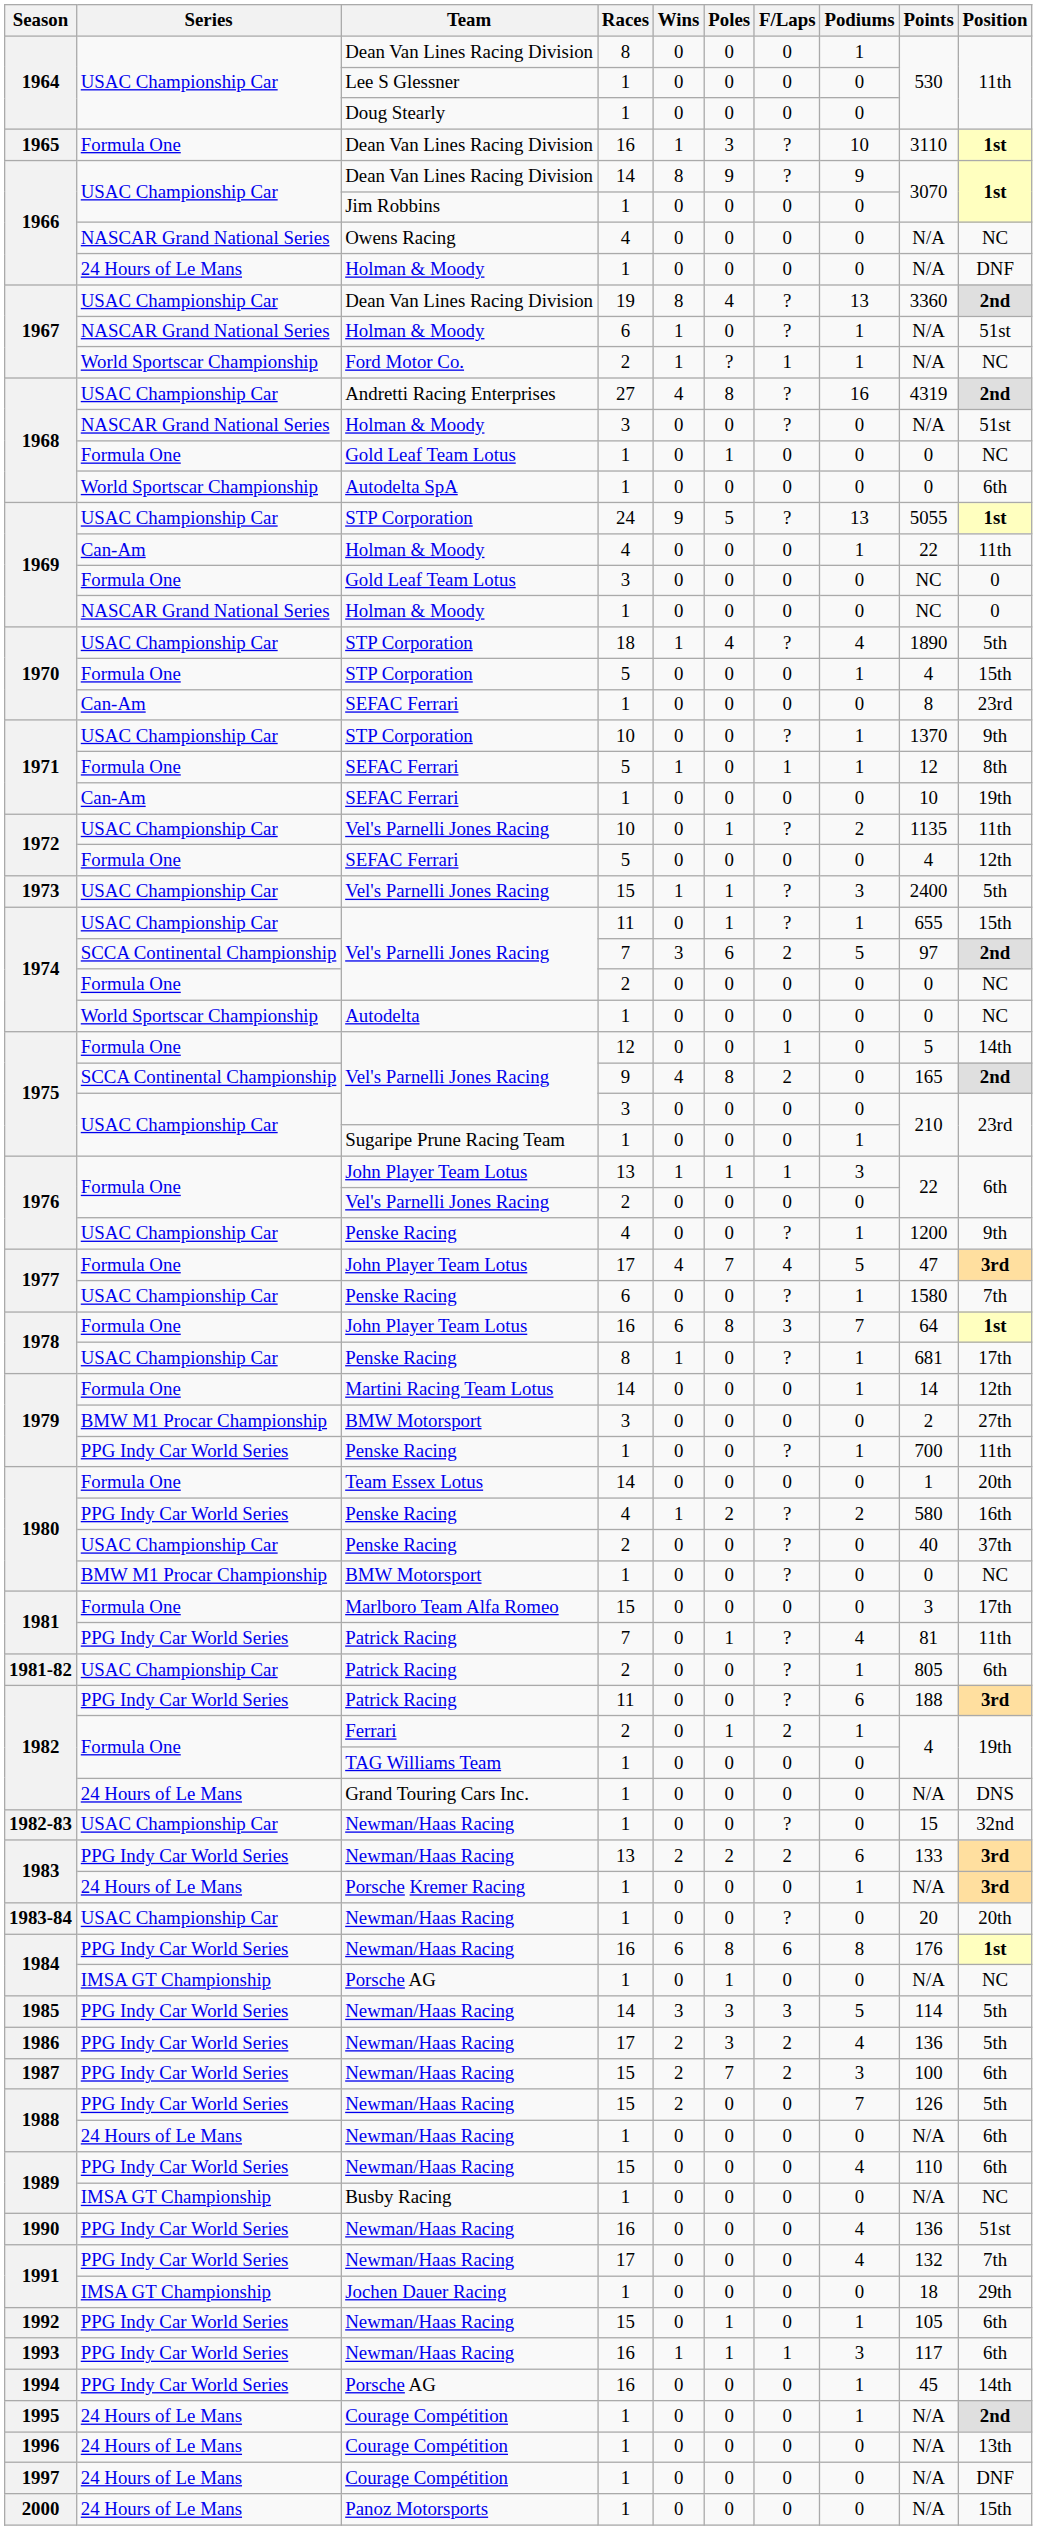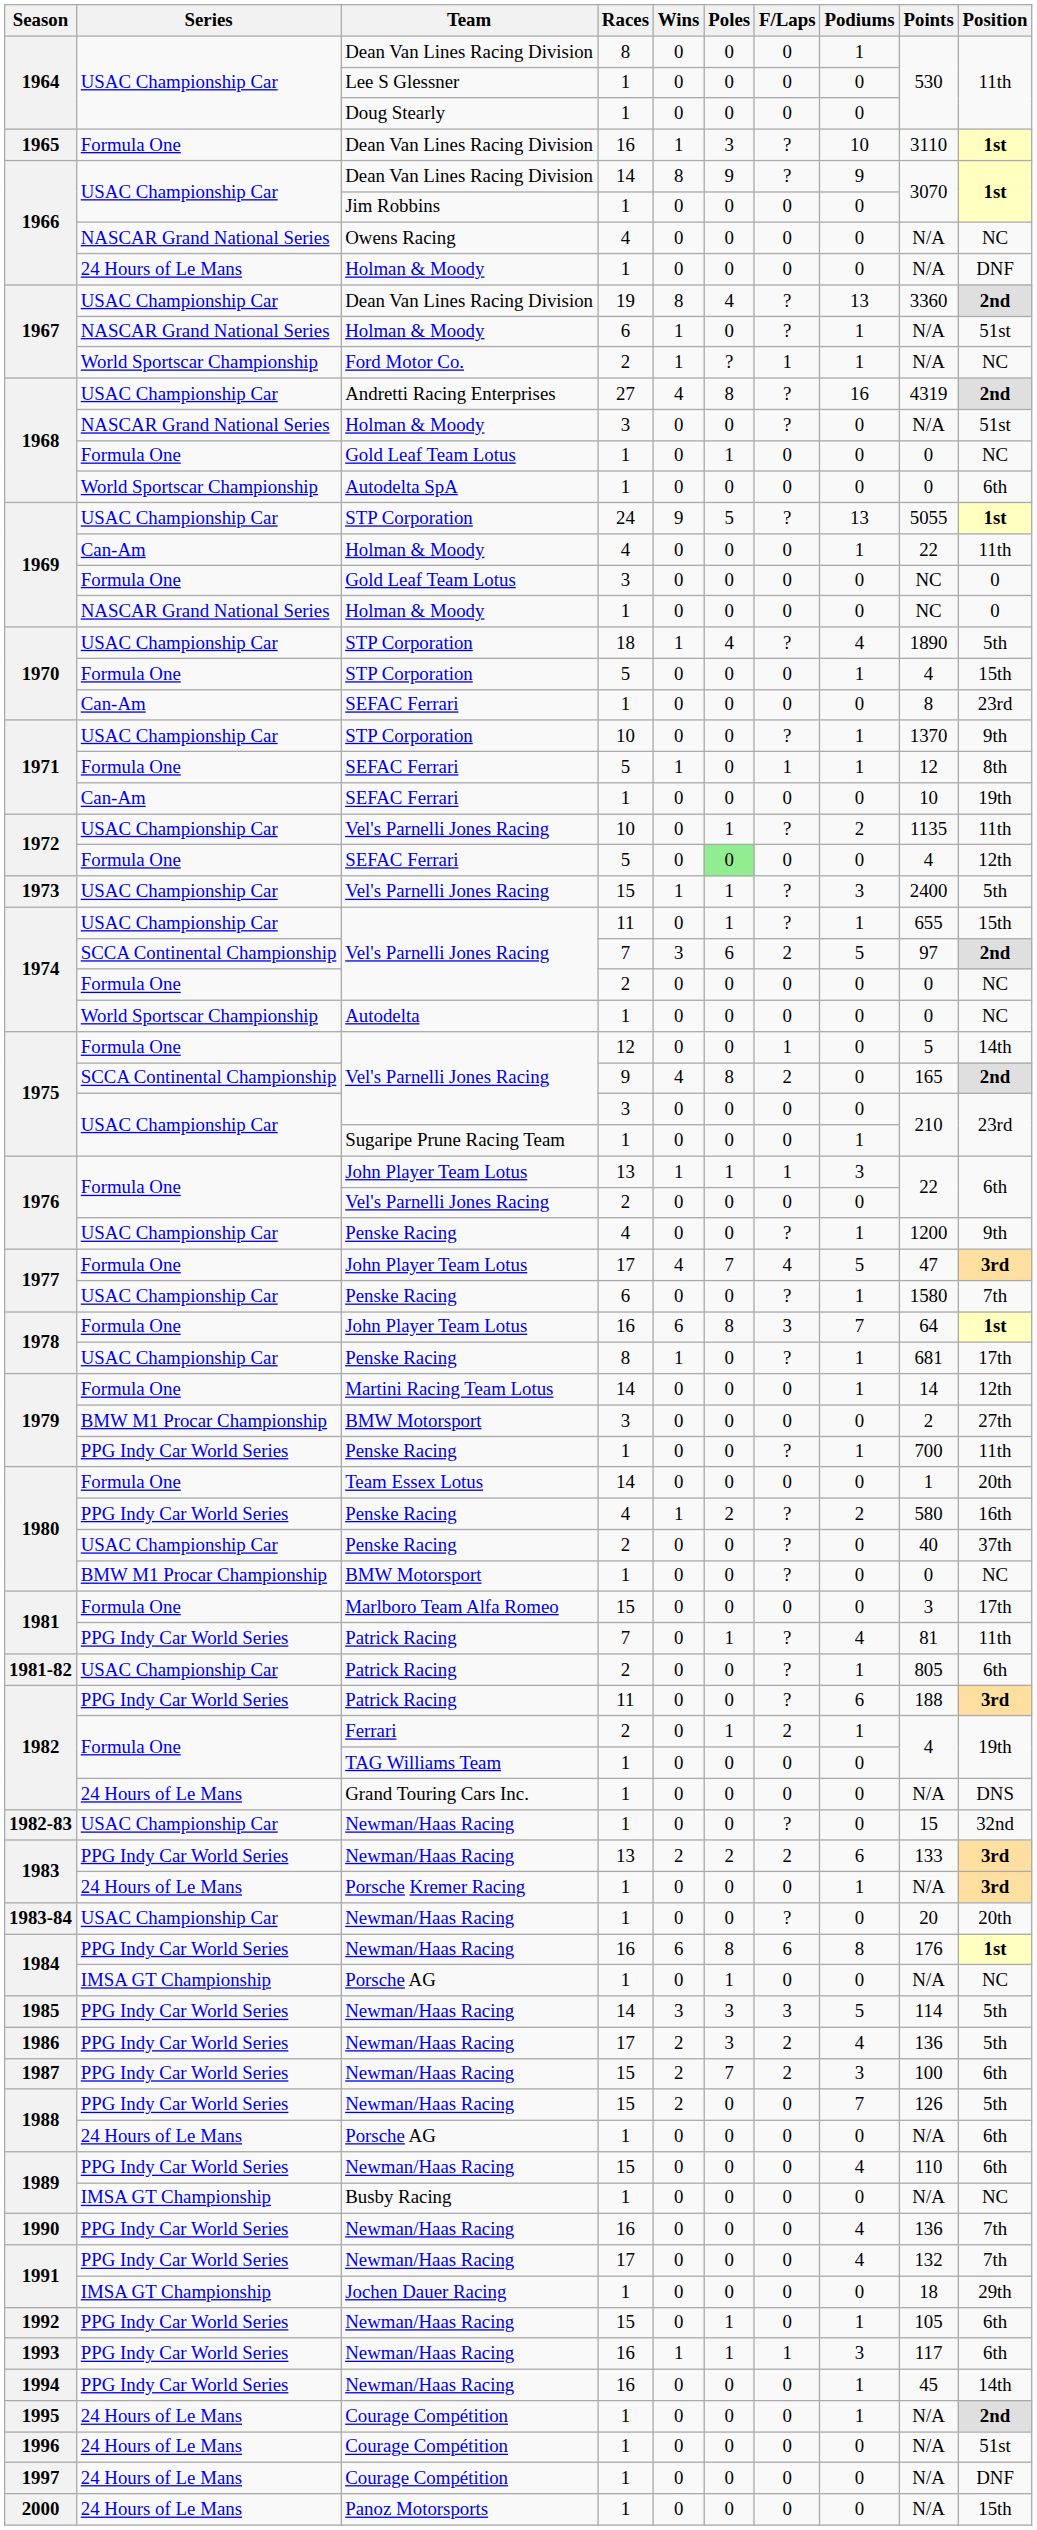1972 / 5 | Poles: no background -> lightgreen background
1988 / 1 | Team: Newman/Haas Racing -> Porsche AG
1990 | Position: 51st -> 7th
1994 | Team: Porsche AG -> Newman/Haas Racing
1996 | Position: 13th -> 51st
